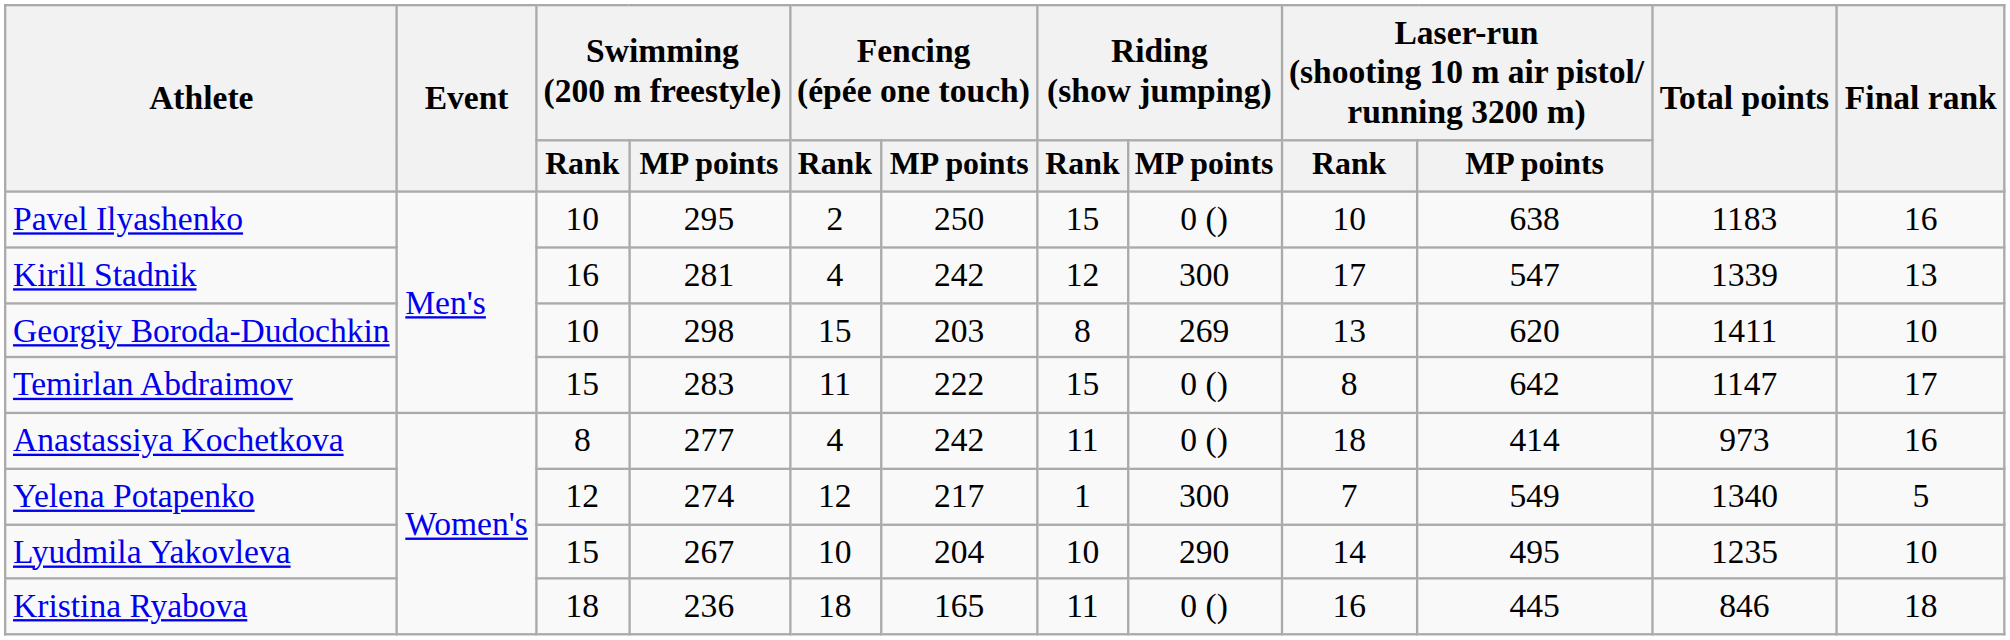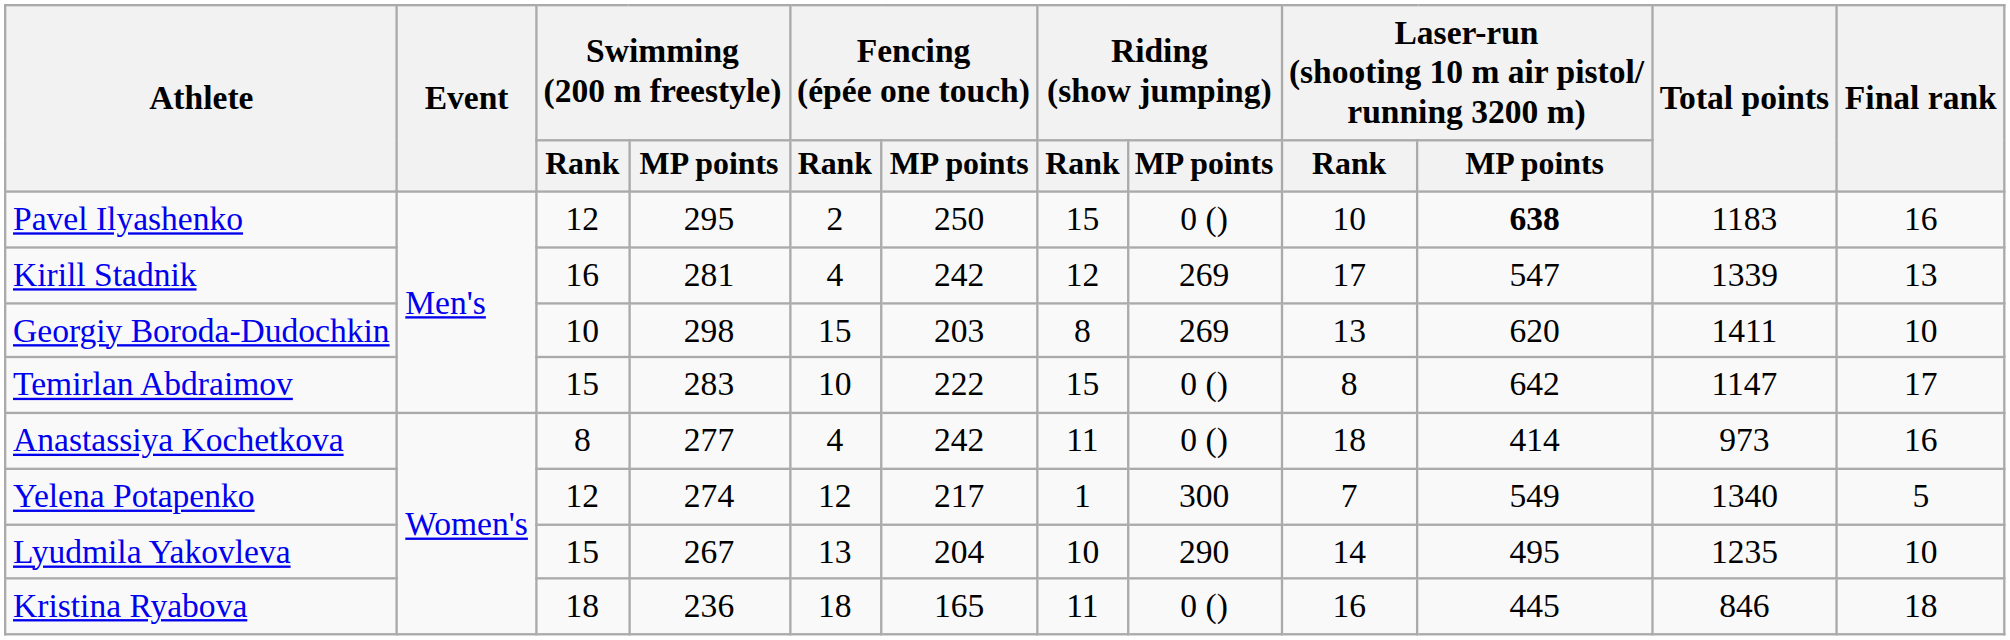Pavel Ilyashenko | Swimming (200 m freestyle) / Rank: 10 -> 12
Pavel Ilyashenko | column 10: normal -> bold
Kirill Stadnik | Riding (show jumping) / MP points: 300 -> 269
Temirlan Abdraimov | Fencing (épée one touch) / Rank: 11 -> 10
Lyudmila Yakovleva | Fencing (épée one touch) / Rank: 10 -> 13
